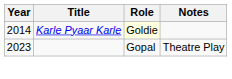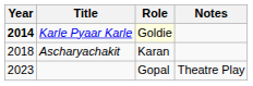Karle Pyaar Karle | Year: normal -> bold
+ row: 2018 | Ascharyachakit | Karan
